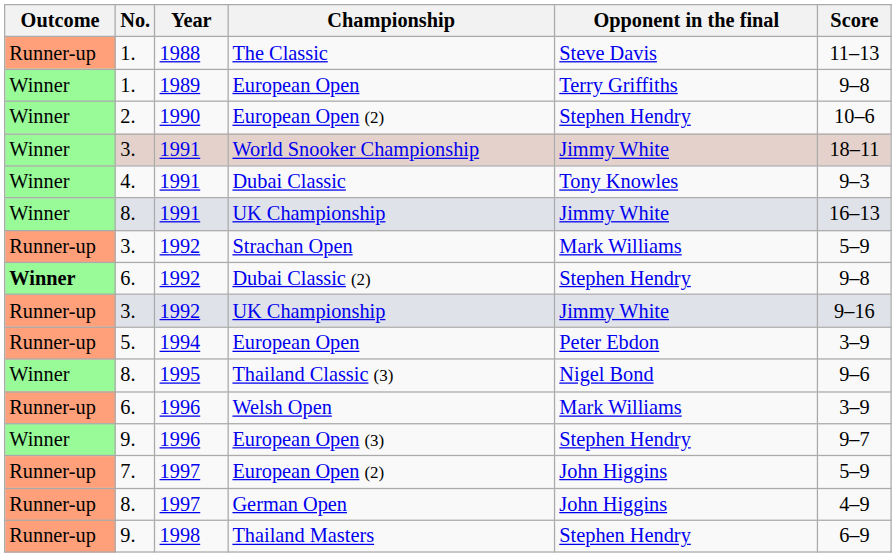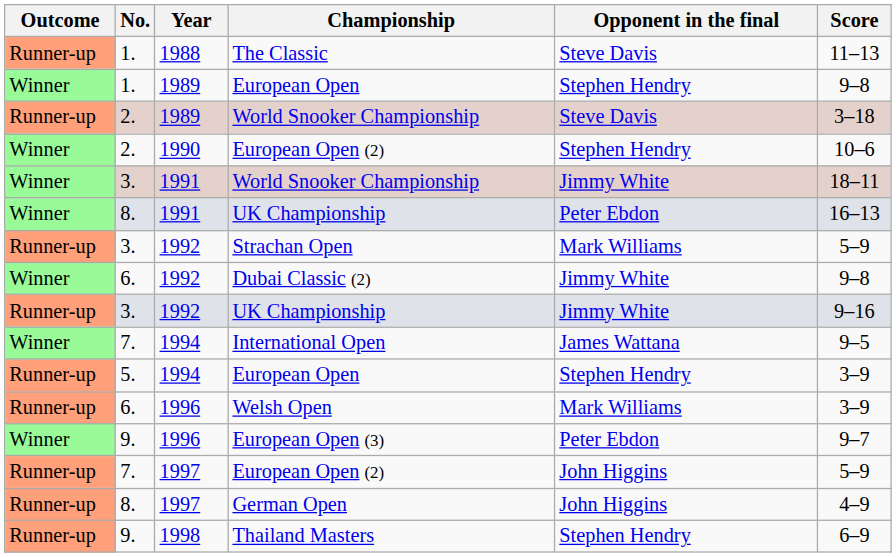1989 / European Open | Opponent in the final: Terry Griffiths -> Stephen Hendry
+ row: Runner-up | 2. | 1989 | World Snooker Championship | Steve Davis | 3–18
- row: Winner | 4. | 1991 | Dubai Classic | Tony Knowles | 9–3
1991 / UK Championship | Opponent in the final: Jimmy White -> Peter Ebdon
Dubai Classic (2) | Outcome: bold -> normal
Dubai Classic (2) | Opponent in the final: Stephen Hendry -> Jimmy White
+ row: Winner | 7. | 1994 | International Open | James Wattana | 9–5
1994 / European Open | Opponent in the final: Peter Ebdon -> Stephen Hendry
- row: Winner | 8. | 1995 | Thailand Classic (3) | Nigel Bond | 9–6
European Open (3) | Opponent in the final: Stephen Hendry -> Peter Ebdon
